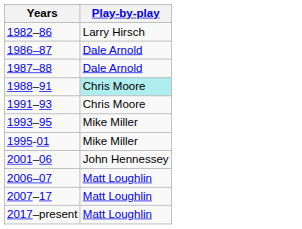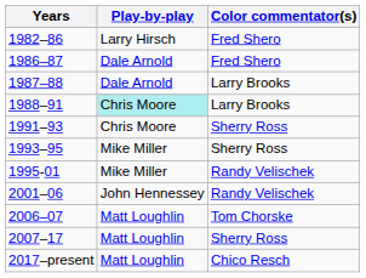+ column: Color commentator(s) | Fred Shero | Fred Shero | Larry Brooks | Larry Brooks | Sherry Ross | Sherry Ross | Randy Velischek | Randy Velischek | Tom Chorske | Sherry Ross | Chico Resch
